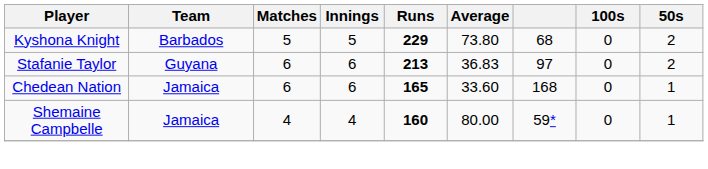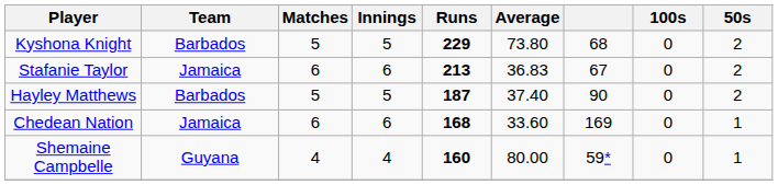Stafanie Taylor | Team: Guyana -> Jamaica
Stafanie Taylor | column 7: 97 -> 67
+ row: Hayley Matthews | Barbados | 5 | 5 | 187 | 37.40 | 90 | 0 | 2
Chedean Nation | Runs: 165 -> 168
Chedean Nation | column 7: 168 -> 169
Shemaine Campbelle | Team: Jamaica -> Guyana
